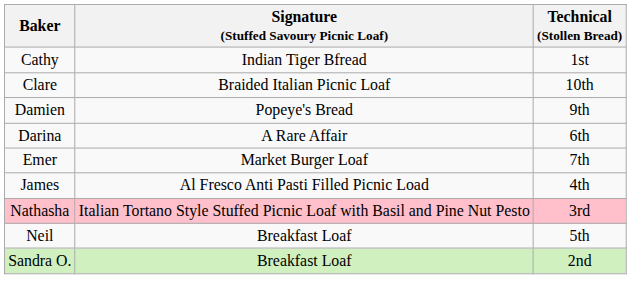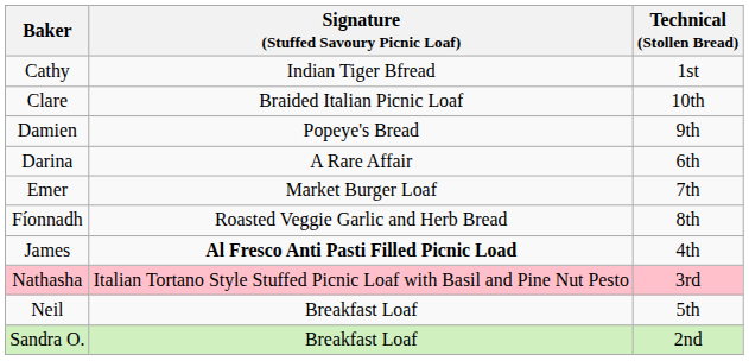+ row: Fíonnadh | Roasted Veggie Garlic and Herb Bread | 8th
James | Signature (Stuffed Savoury Picnic Loaf): normal -> bold
